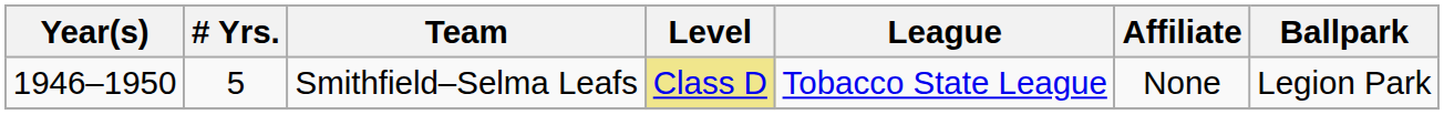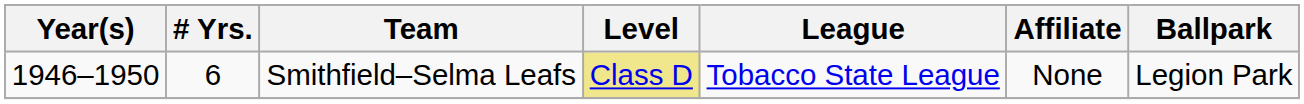Smithfield–Selma Leafs | # Yrs.: 5 -> 6
